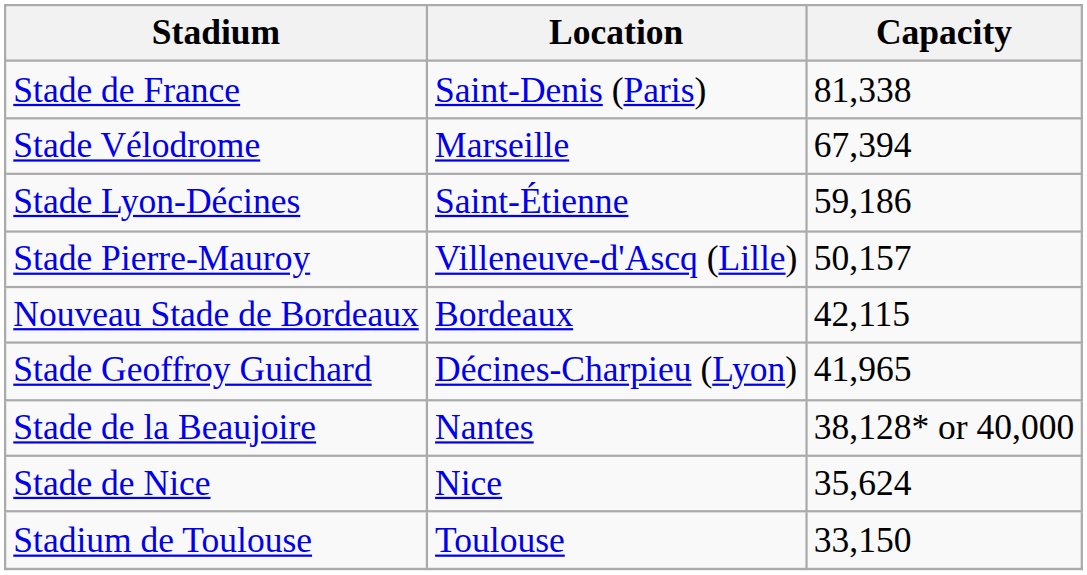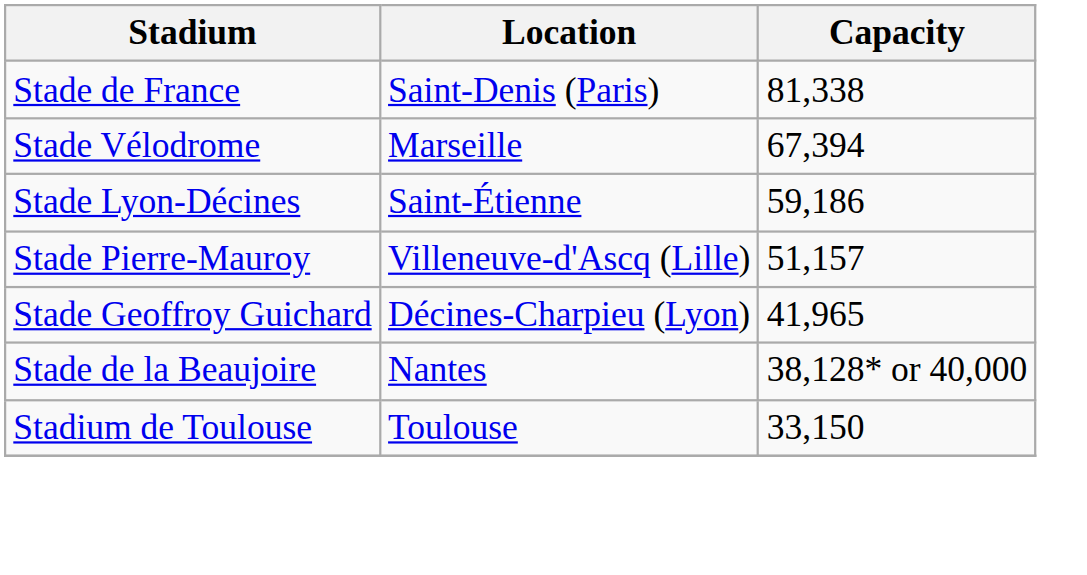Stade Pierre-Mauroy | Capacity: 50,157 -> 51,157
- row: Nouveau Stade de Bordeaux | Bordeaux | 42,115
- row: Stade de Nice | Nice | 35,624
